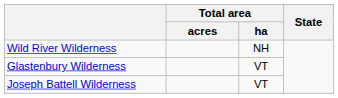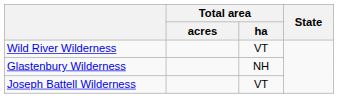Wild River Wilderness | Total area / ha: NH -> VT
Glastenbury Wilderness | Total area / ha: VT -> NH
